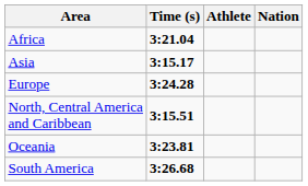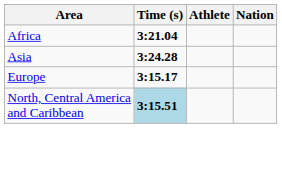Asia | Time (s): 3:15.17 -> 3:24.28
Europe | Time (s): 3:24.28 -> 3:15.17
North, Central America and Caribbean | Time (s): no background -> lightblue background
- row: Oceania | 3:23.81
- row: South America | 3:26.68
